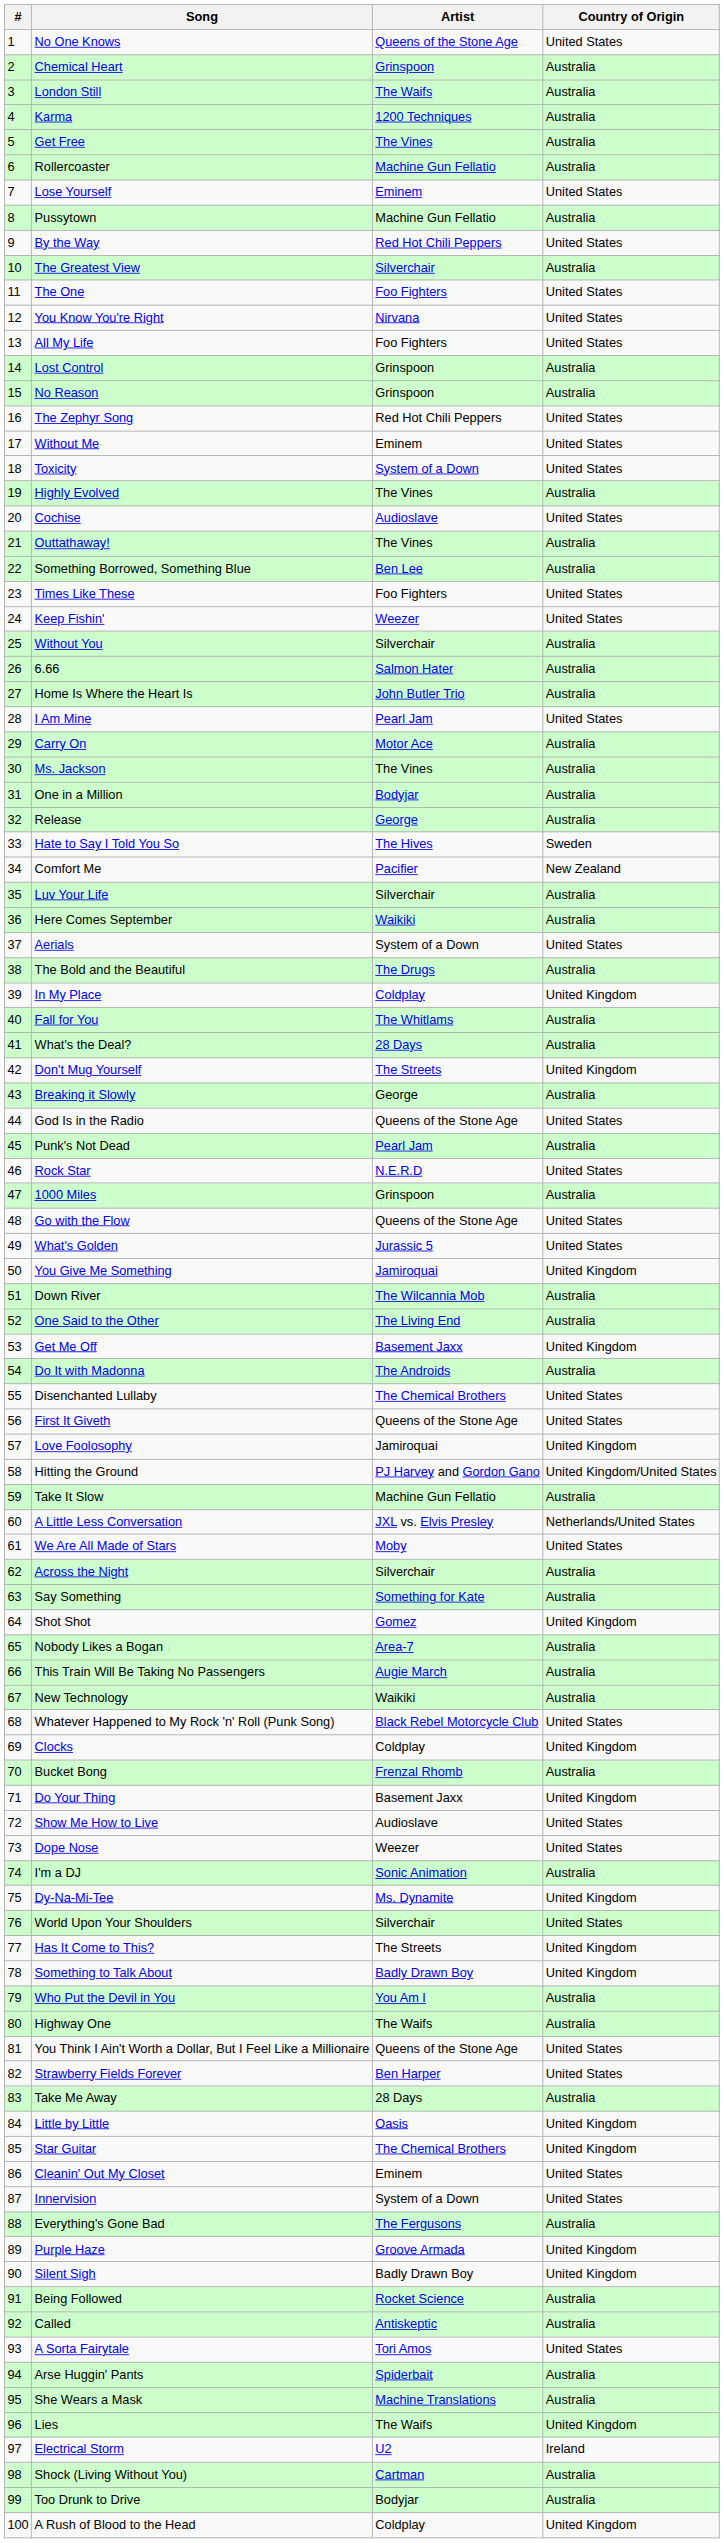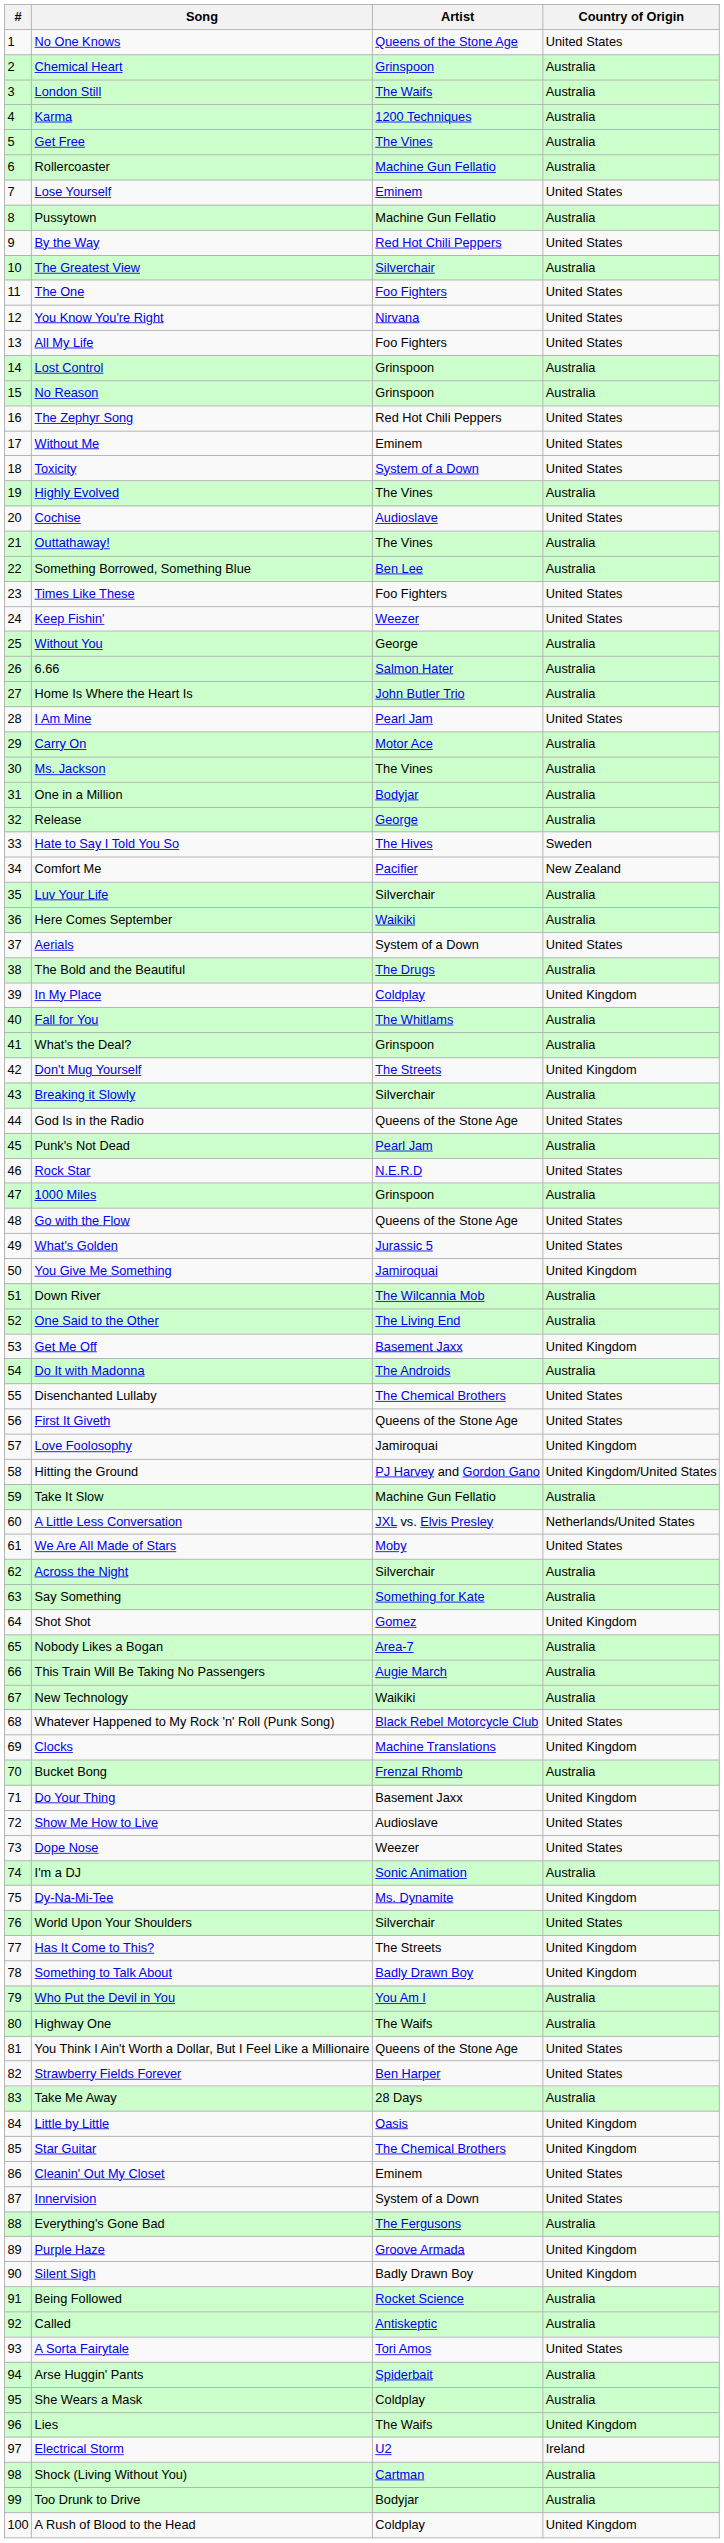Without You | Artist: Silverchair -> George
What's the Deal? | Artist: 28 Days -> Grinspoon
Breaking it Slowly | Artist: George -> Silverchair
Clocks | Artist: Coldplay -> Machine Translations
She Wears a Mask | Artist: Machine Translations -> Coldplay
